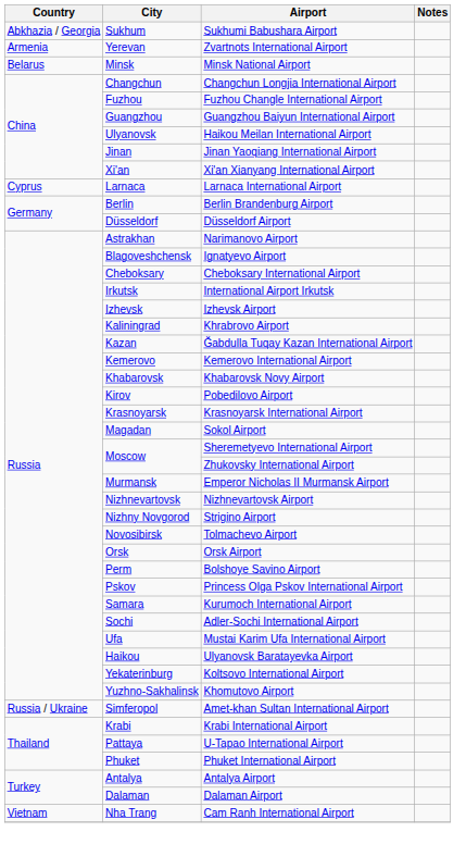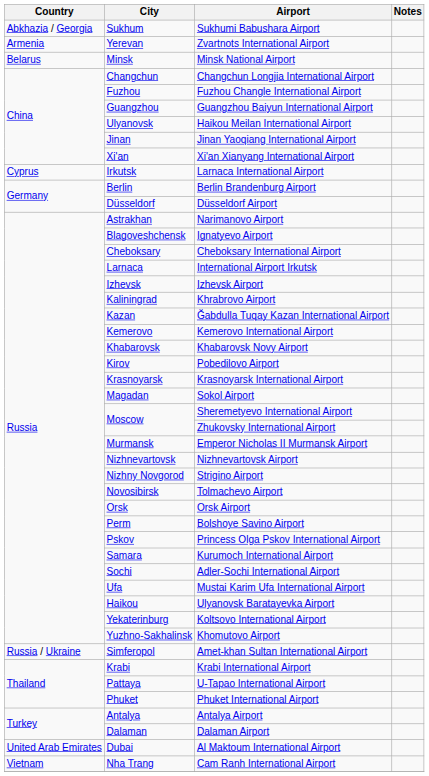Larnaca International Airport | Citу: Larnaca -> Irkutsk
International Airport Irkutsk | Citу: Irkutsk -> Larnaca
+ row: United Arab Emirates | Dubai | Al Maktoum International Airport
